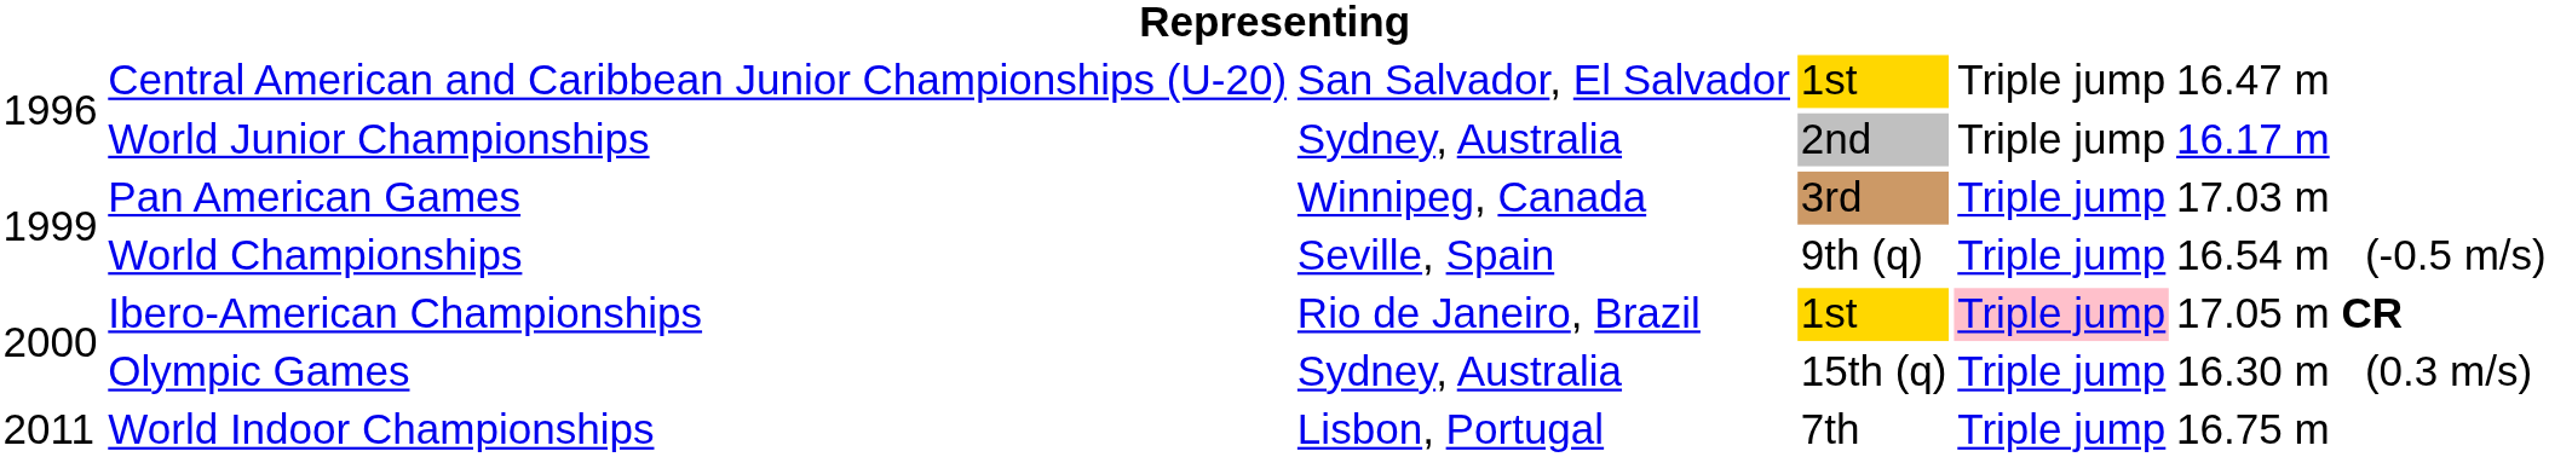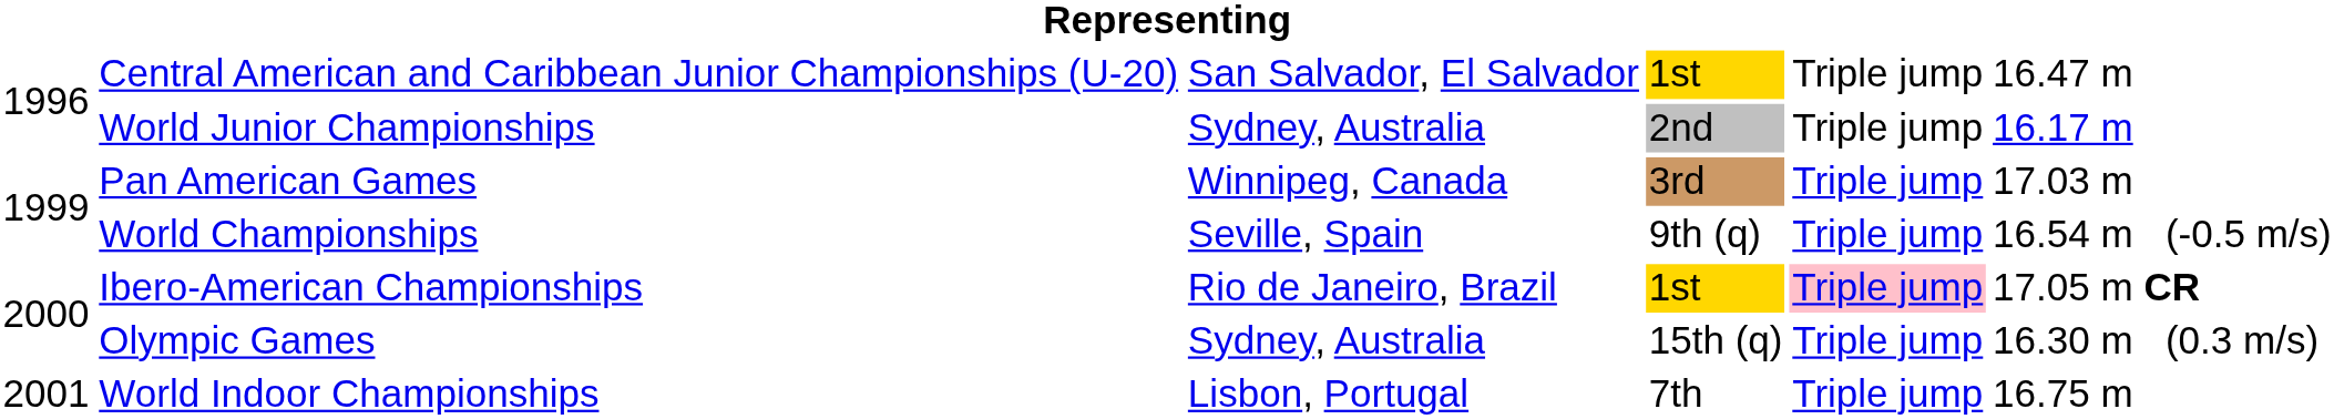World Indoor Championships | column 1: 2011 -> 2001
